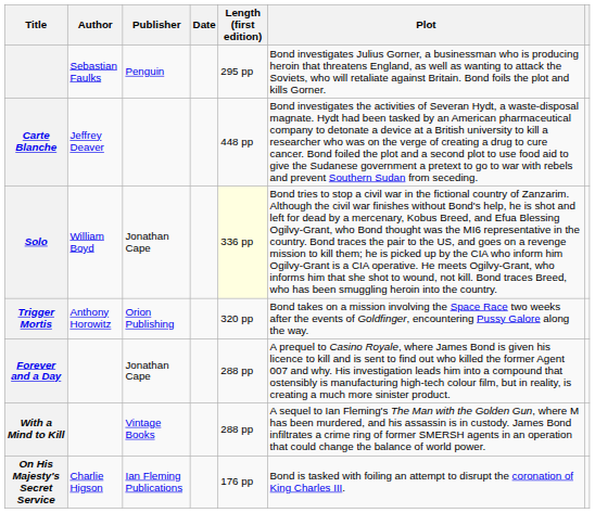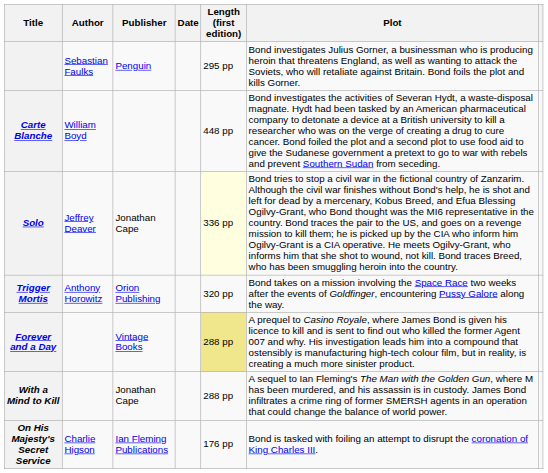Carte Blanche | Author: Jeffrey Deaver -> William Boyd
Solo | Author: William Boyd -> Jeffrey Deaver
Forever and a Day | Publisher: Jonathan Cape -> Vintage Books
Forever and a Day | Length (first edition): no background -> khaki background
With a Mind to Kill | Publisher: Vintage Books -> Jonathan Cape
